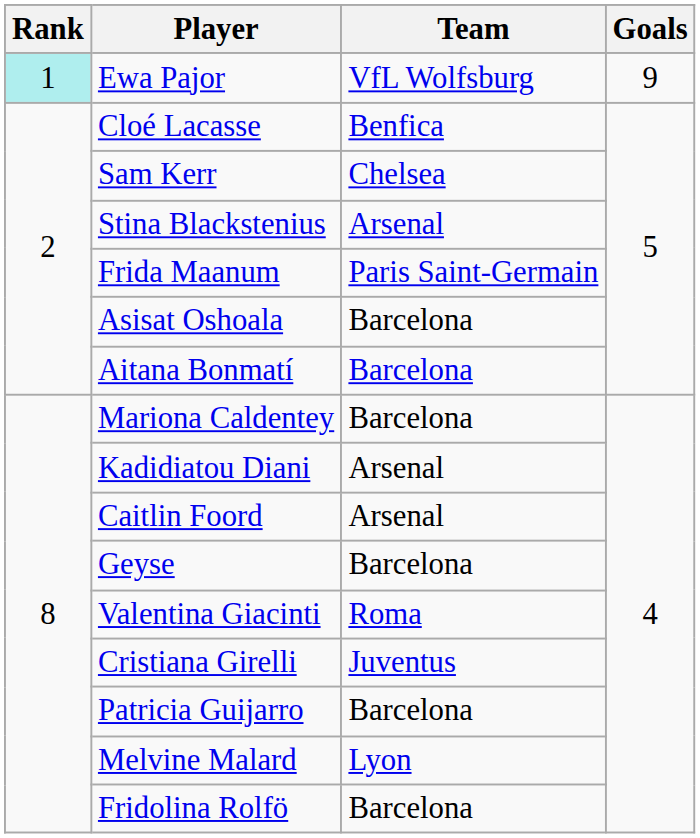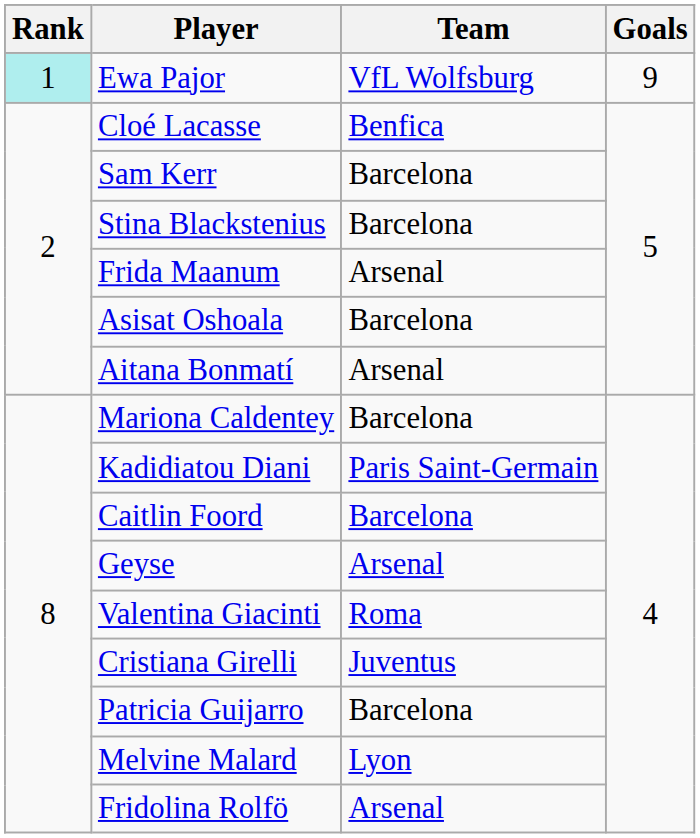Sam Kerr | Team: Chelsea -> Barcelona
Stina Blackstenius | Team: Arsenal -> Barcelona
Frida Maanum | Team: Paris Saint-Germain -> Arsenal
Aitana Bonmatí | Team: Barcelona -> Arsenal
Kadidiatou Diani | Team: Arsenal -> Paris Saint-Germain
Caitlin Foord | Team: Arsenal -> Barcelona
Geyse | Team: Barcelona -> Arsenal
Fridolina Rolfö | Team: Barcelona -> Arsenal
